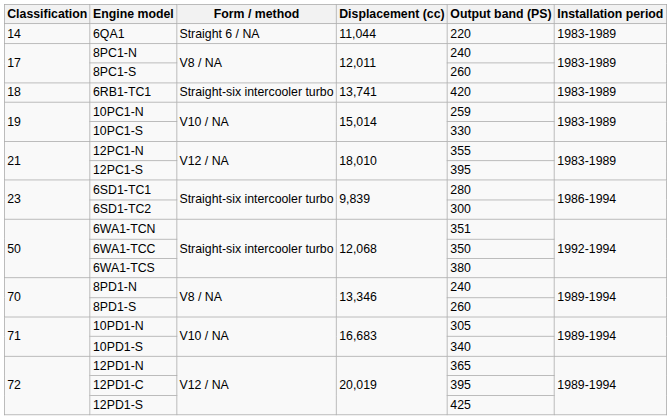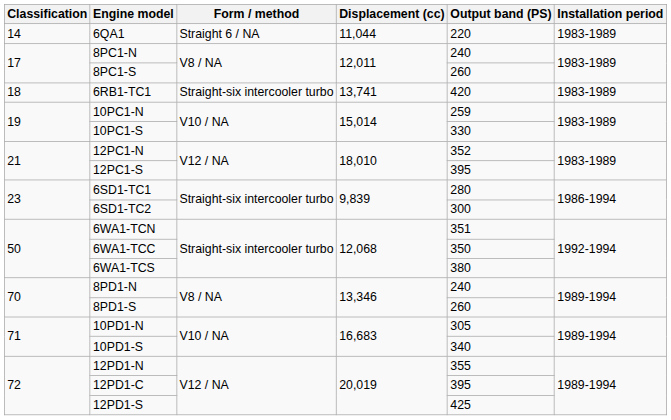12PC1-N | Output band (PS): 355 -> 352
12PD1-N | Output band (PS): 365 -> 355
